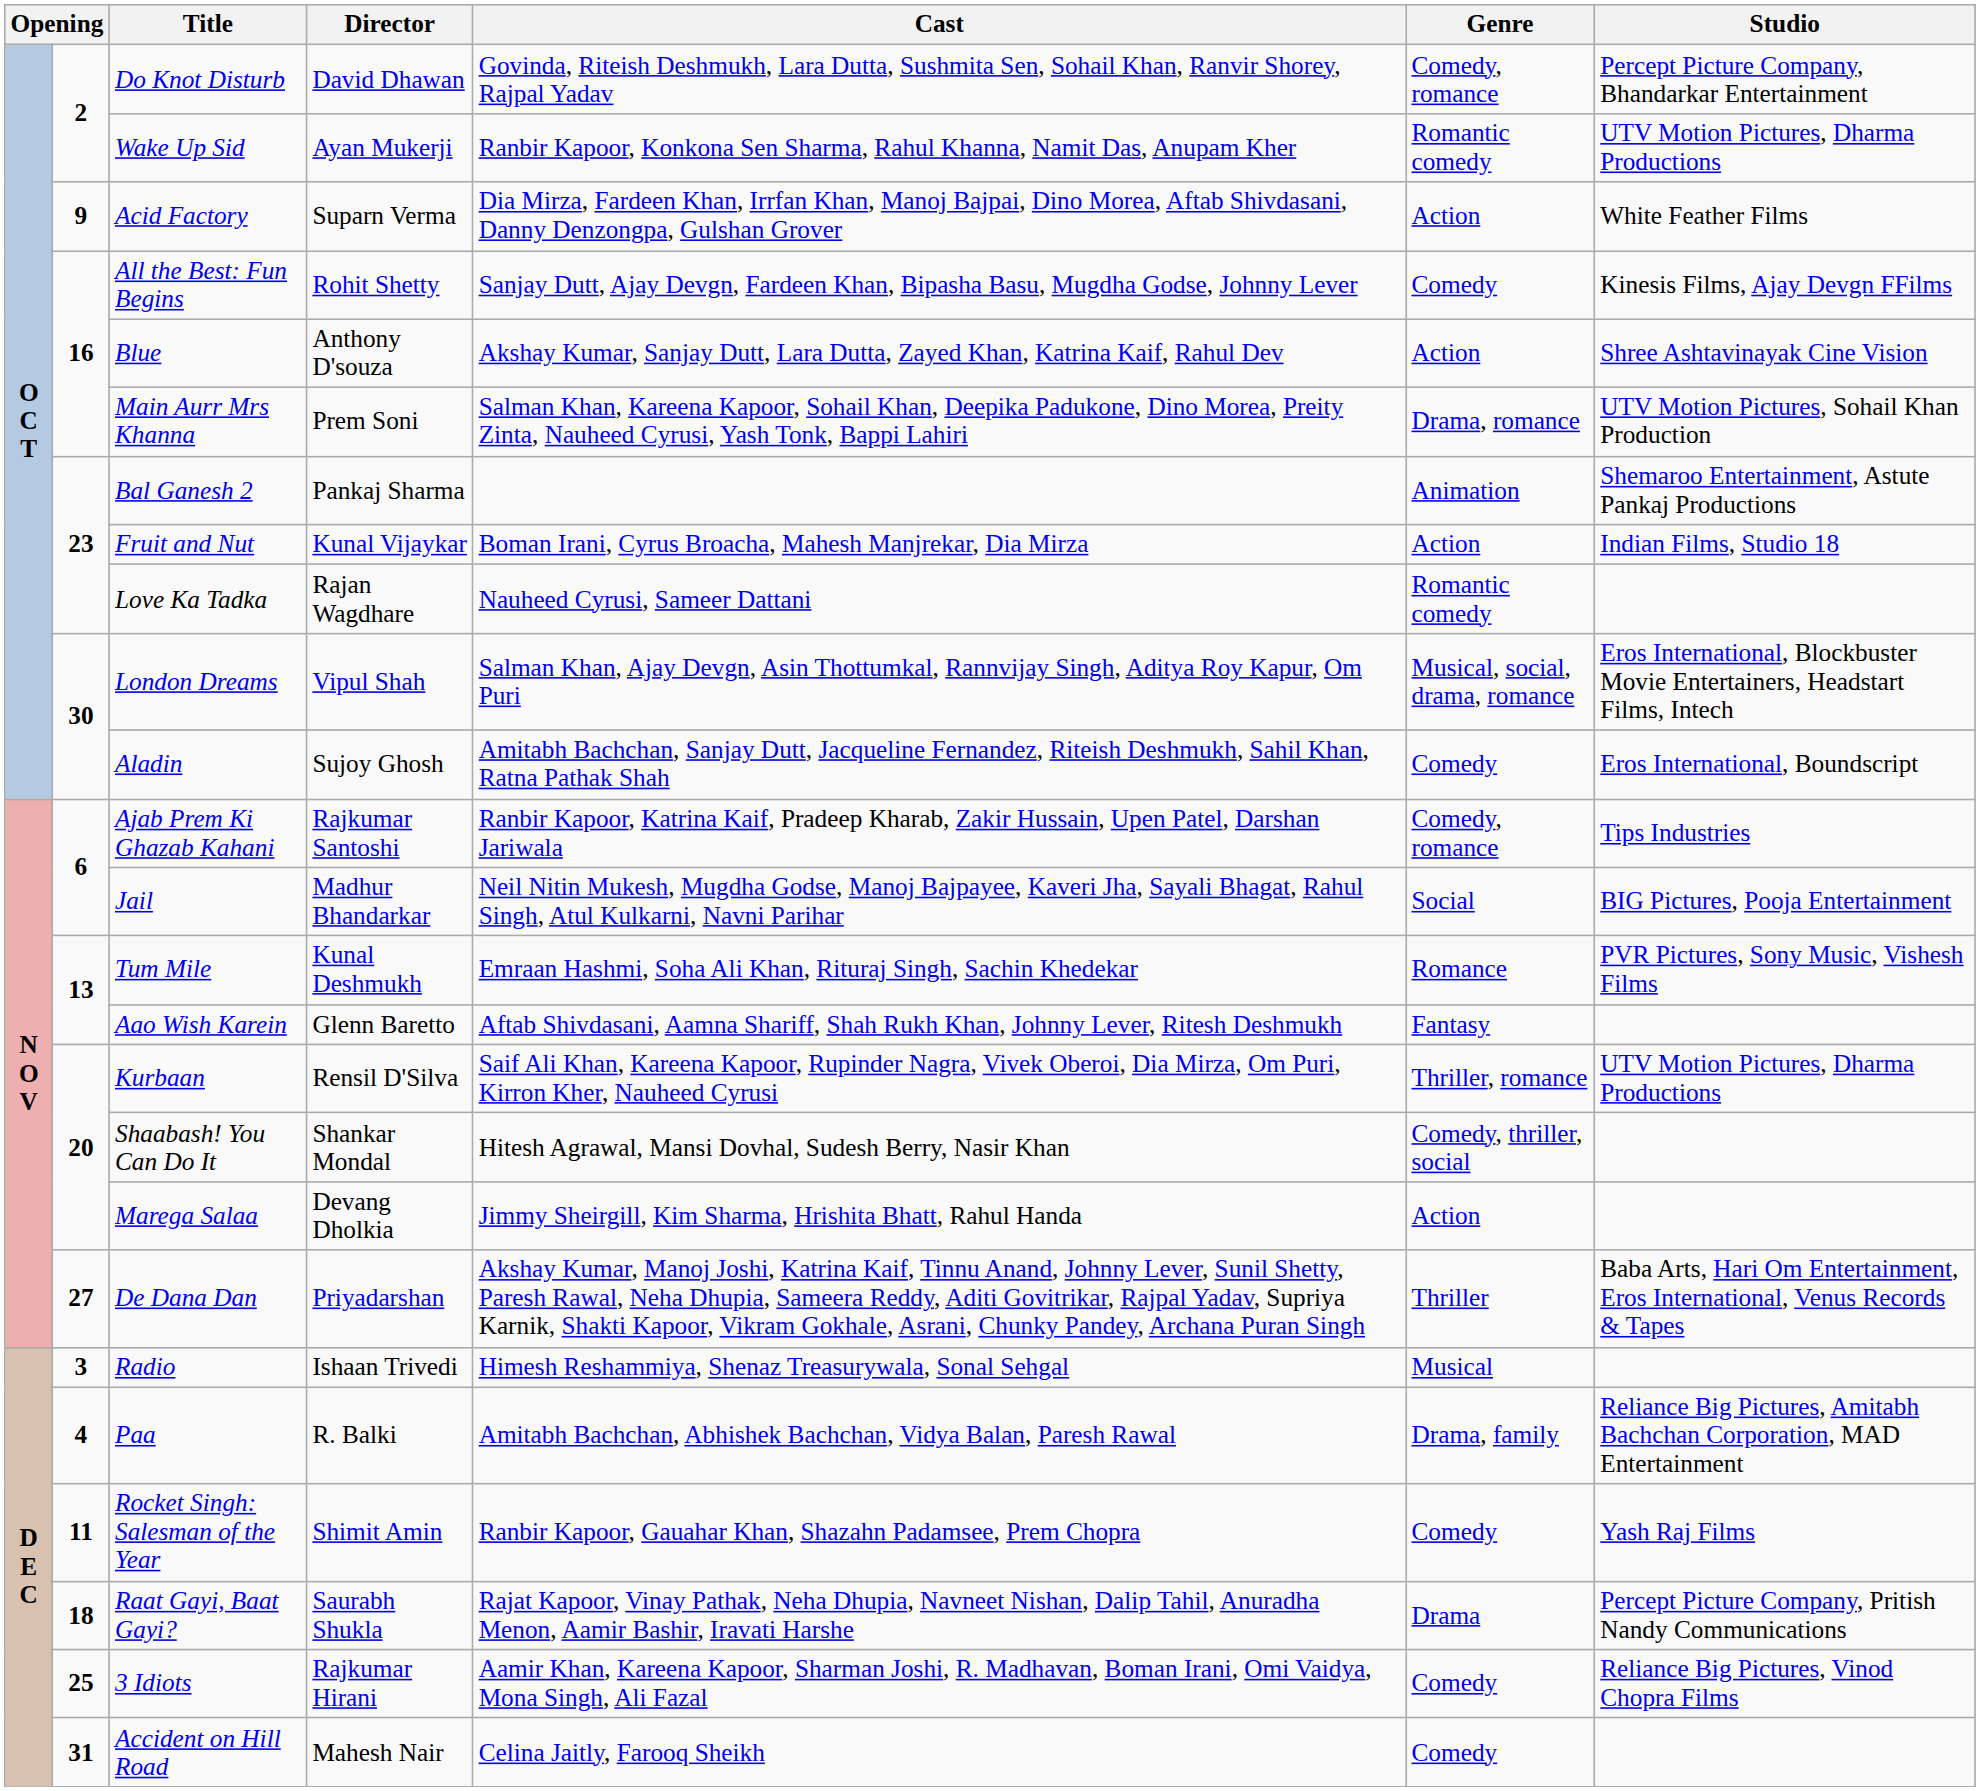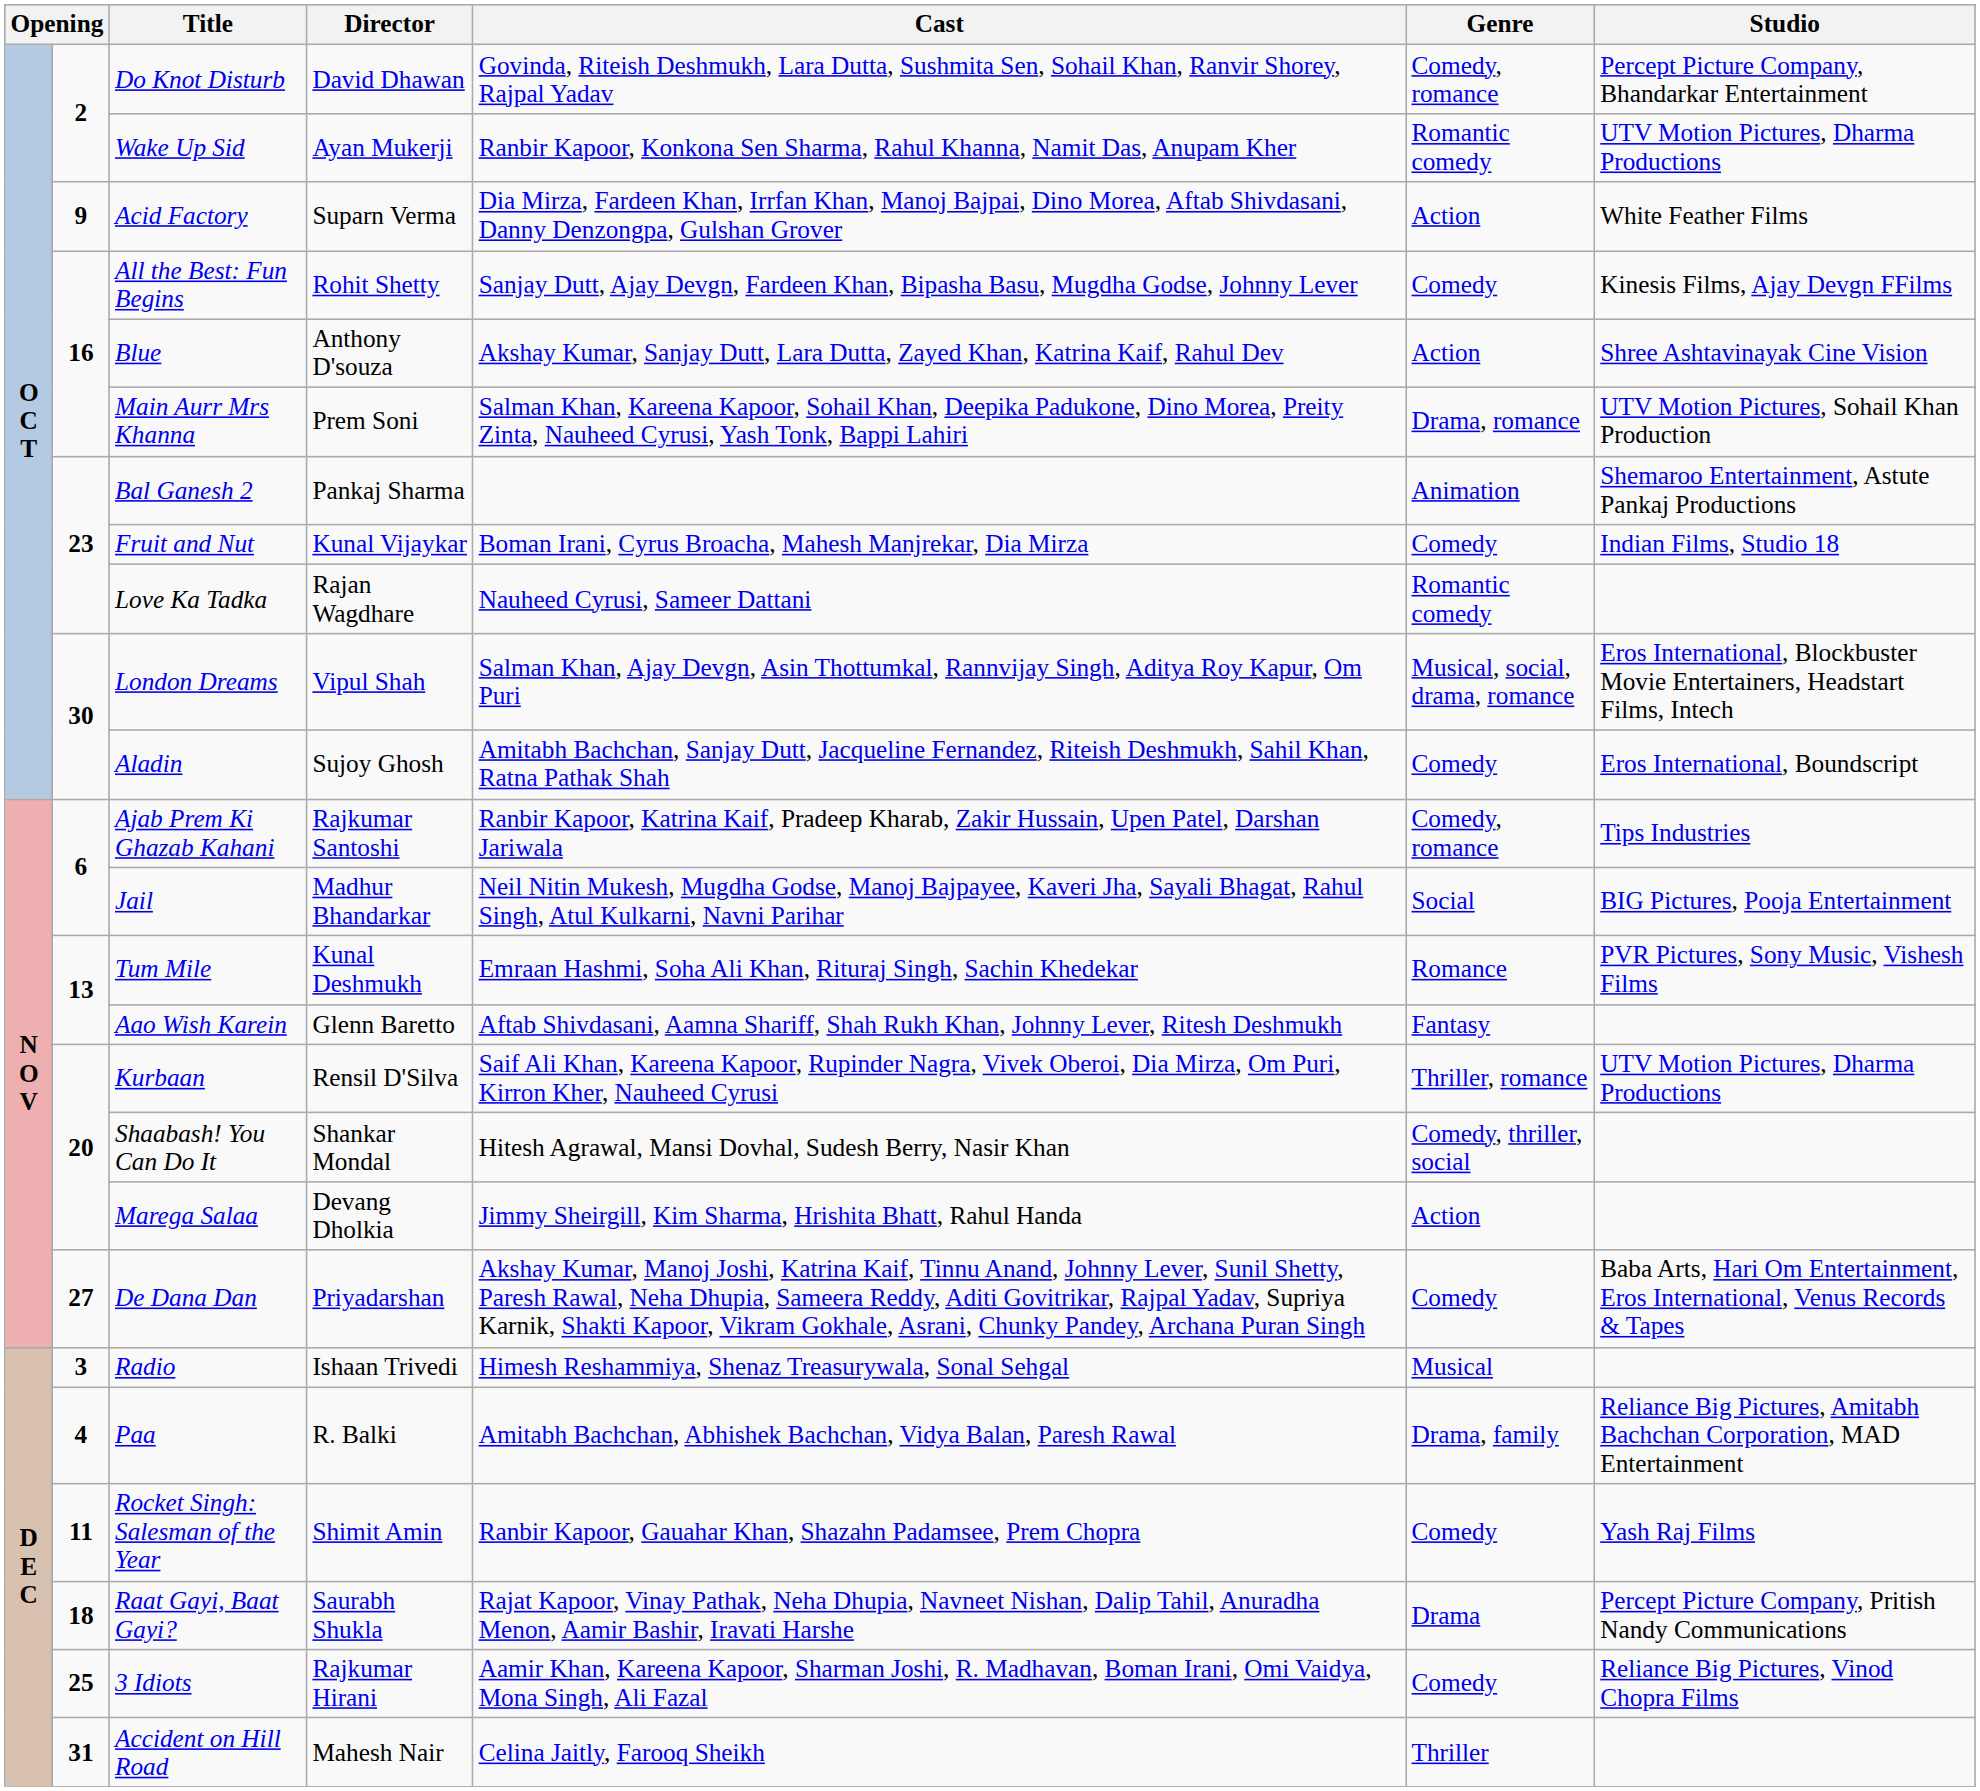Fruit and Nut | Genre: Action -> Comedy
De Dana Dan | Genre: Thriller -> Comedy
Accident on Hill Road | Genre: Comedy -> Thriller
